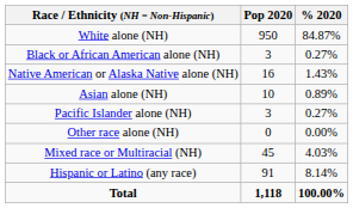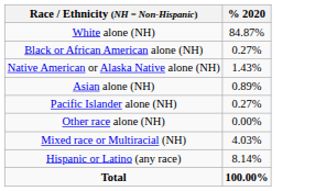- column: Pop 2020 | 950 | 3 | 16 | 10 | 3 | 0 | 45 | 91 | 1,118
